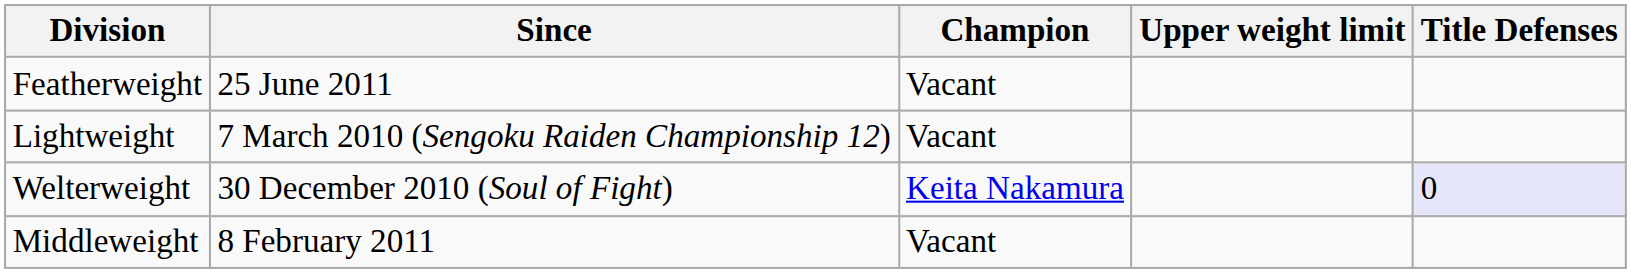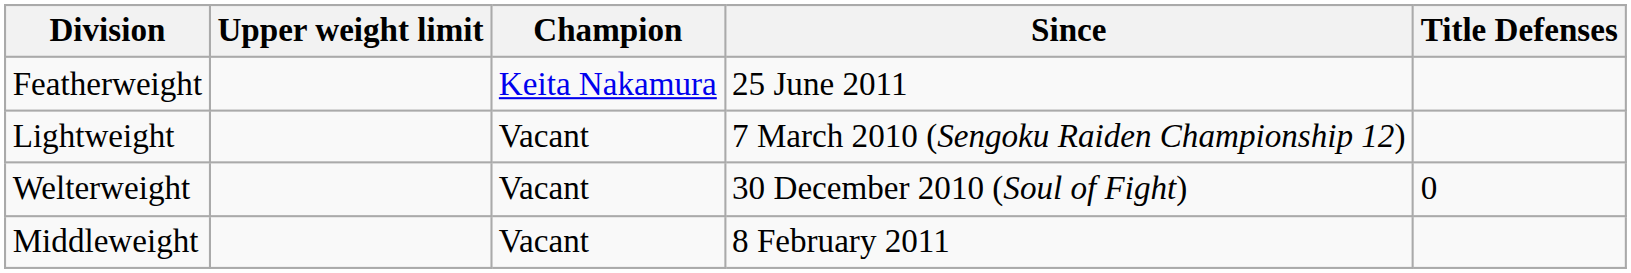columns swapped: Upper weight limit <-> Since
Featherweight | Champion: Vacant -> Keita Nakamura
Welterweight | Champion: Keita Nakamura -> Vacant
Welterweight | Title Defenses: lavender background -> no background
